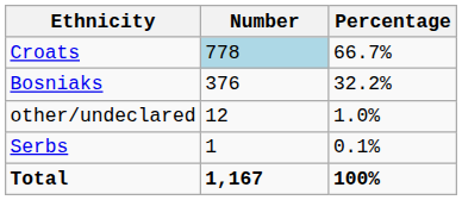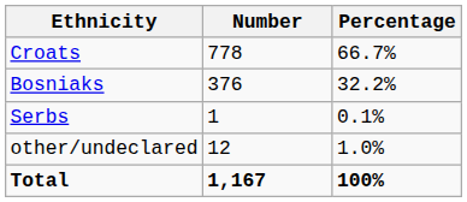Croats | Number: lightblue background -> no background
rows swapped: Serbs <-> other/undeclared
